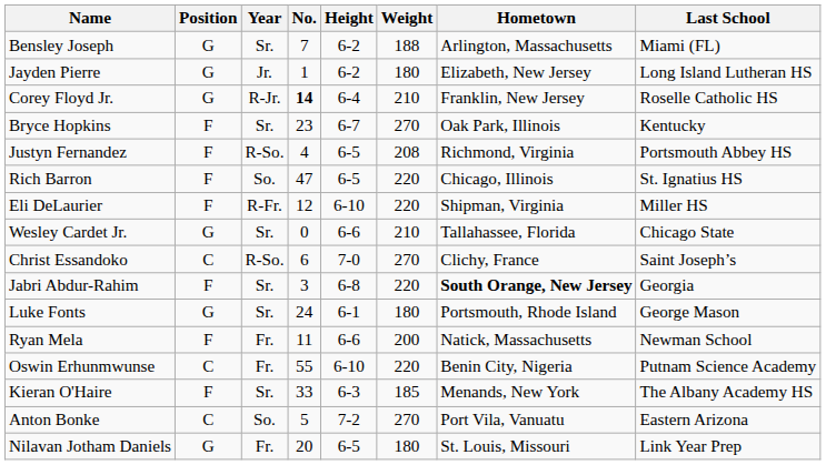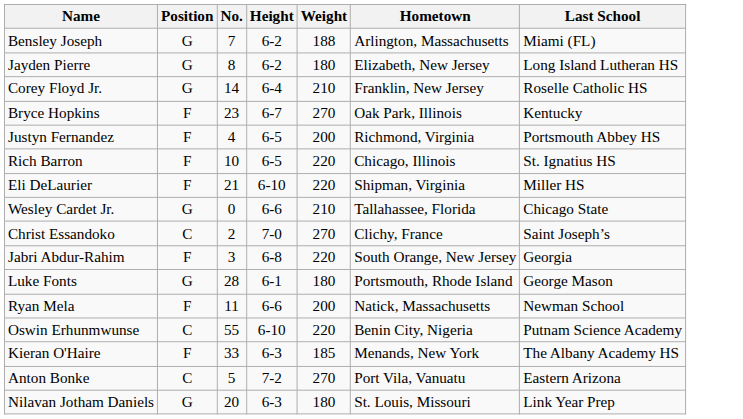- column: Year | Sr. | Jr. | R-Jr. | Sr. | R-So. | So. | R-Fr. | Sr. | R-So. | Sr. | Sr. | Fr. | Fr. | Sr. | So. | Fr.
Jayden Pierre | No.: 1 -> 8
Corey Floyd Jr. | No.: bold -> normal
Justyn Fernandez | Weight: 208 -> 200
Rich Barron | No.: 47 -> 10
Eli DeLaurier | No.: 12 -> 21
Christ Essandoko | No.: 6 -> 2
Jabri Abdur-Rahim | Hometown: bold -> normal
Luke Fonts | No.: 24 -> 28
Nilavan Jotham Daniels | Height: 6-5 -> 6-3
